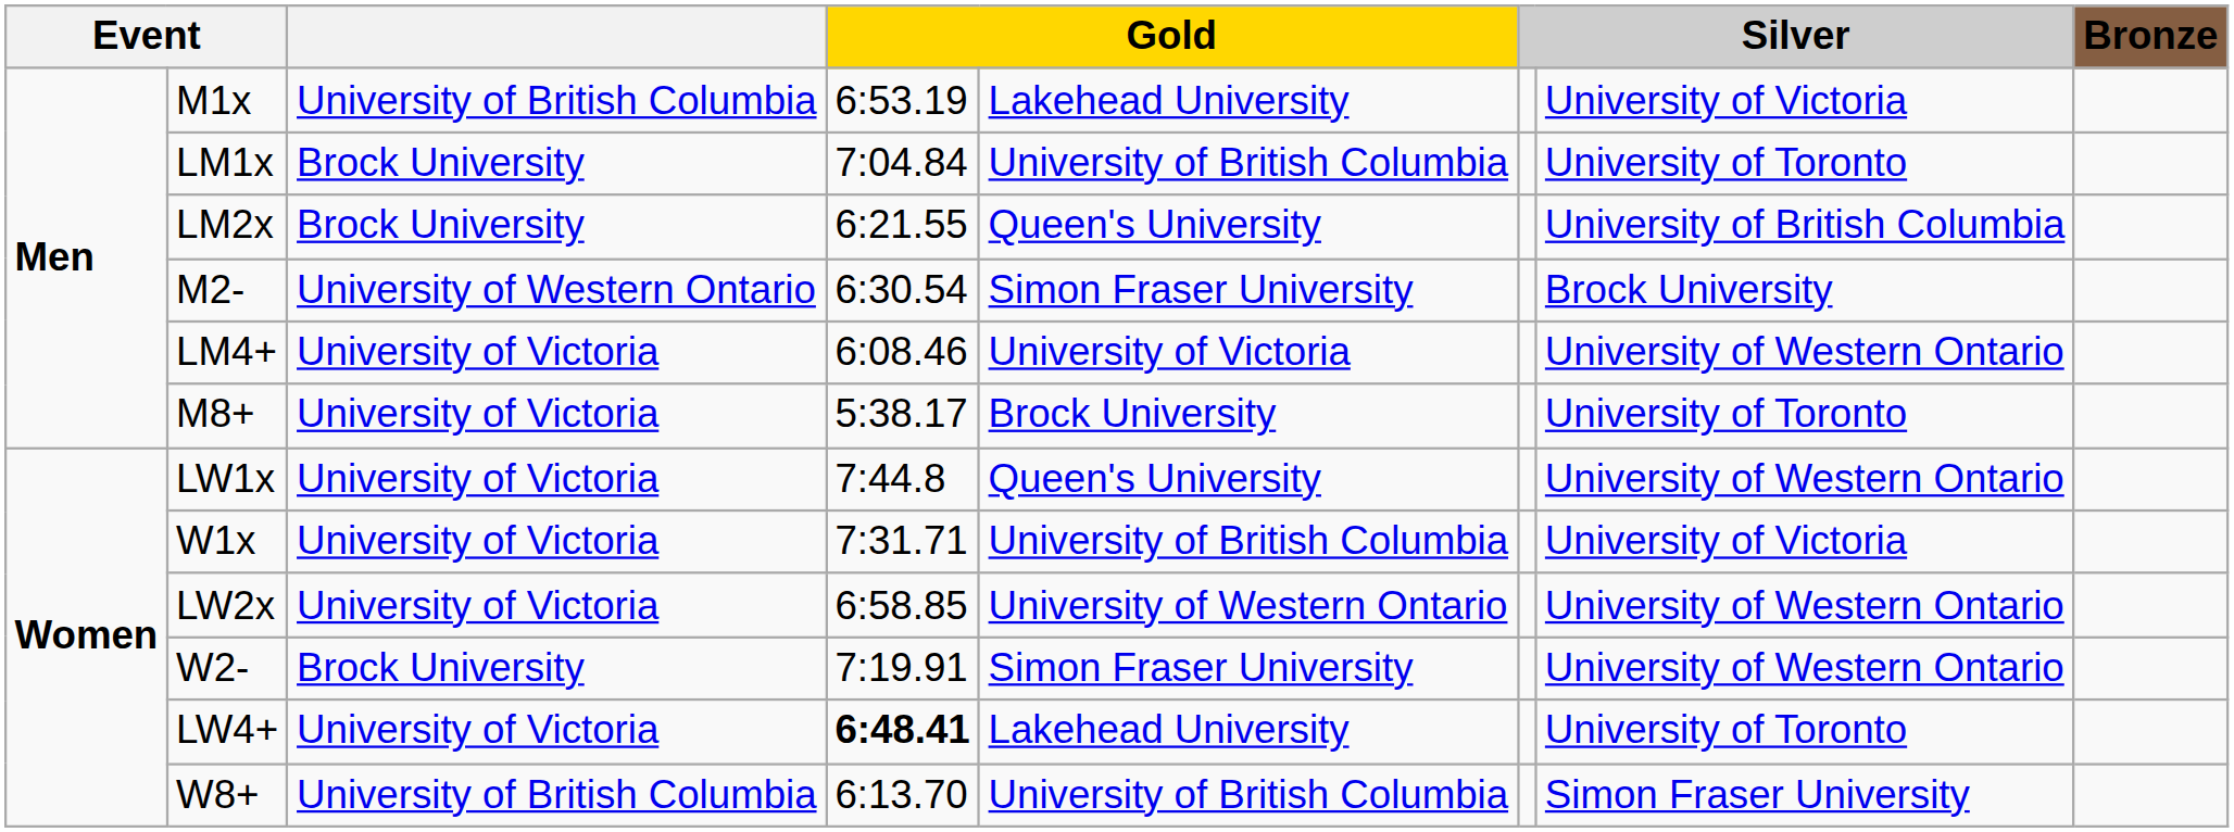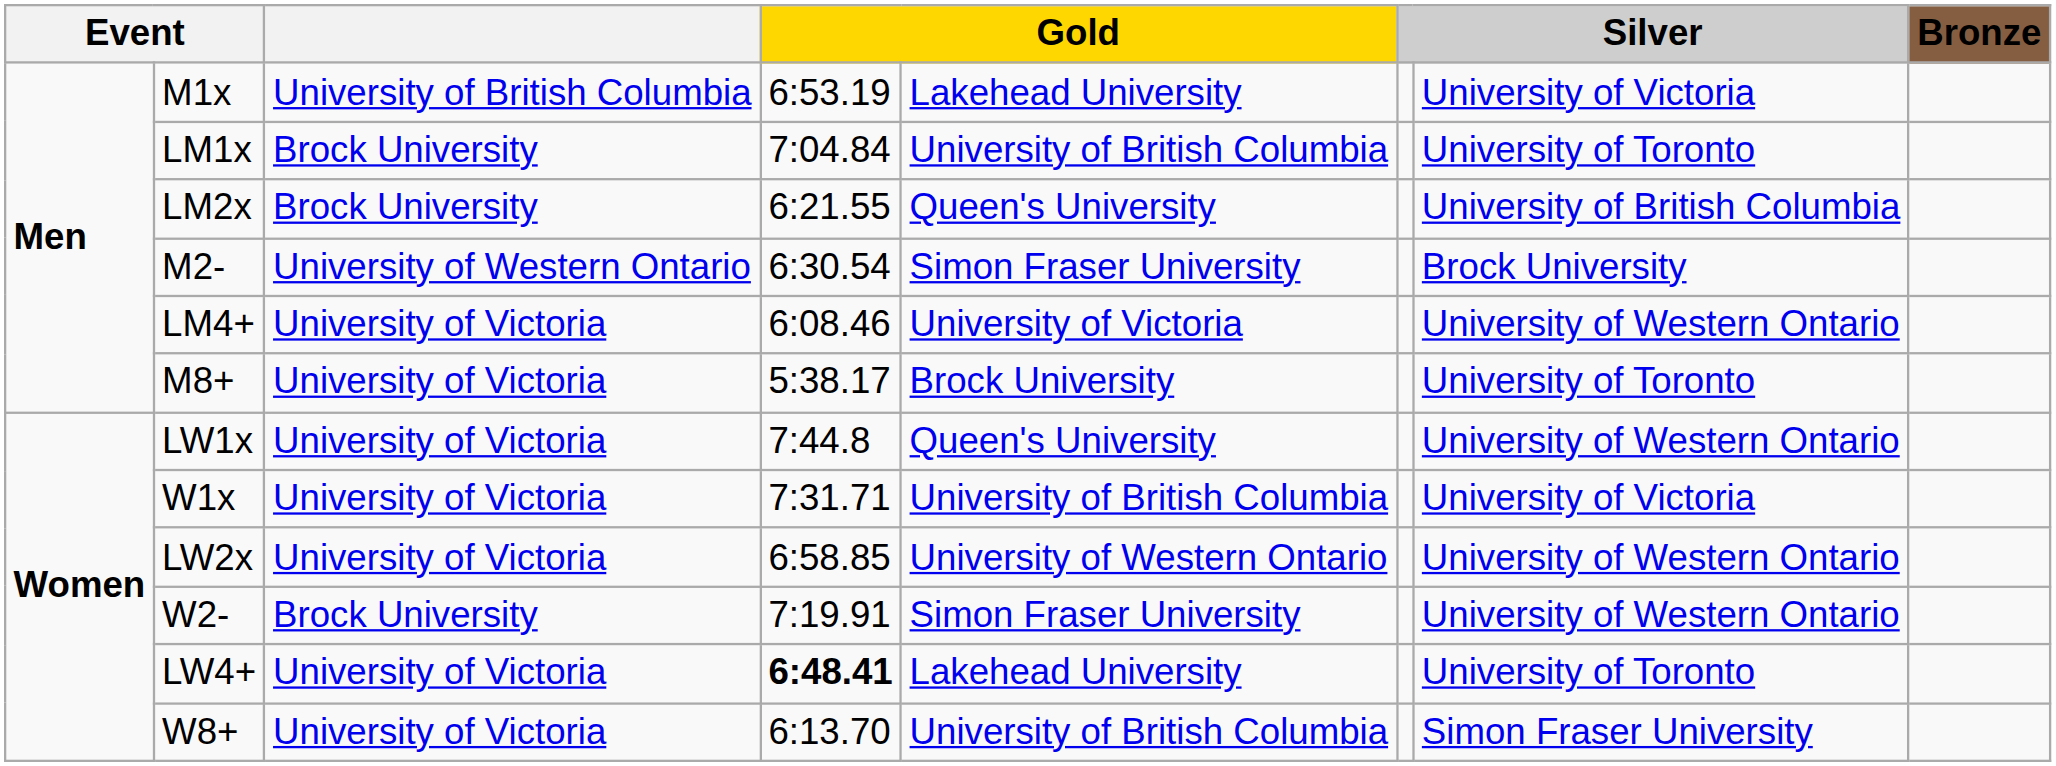W8+ | column 3: University of British Columbia -> University of Victoria
